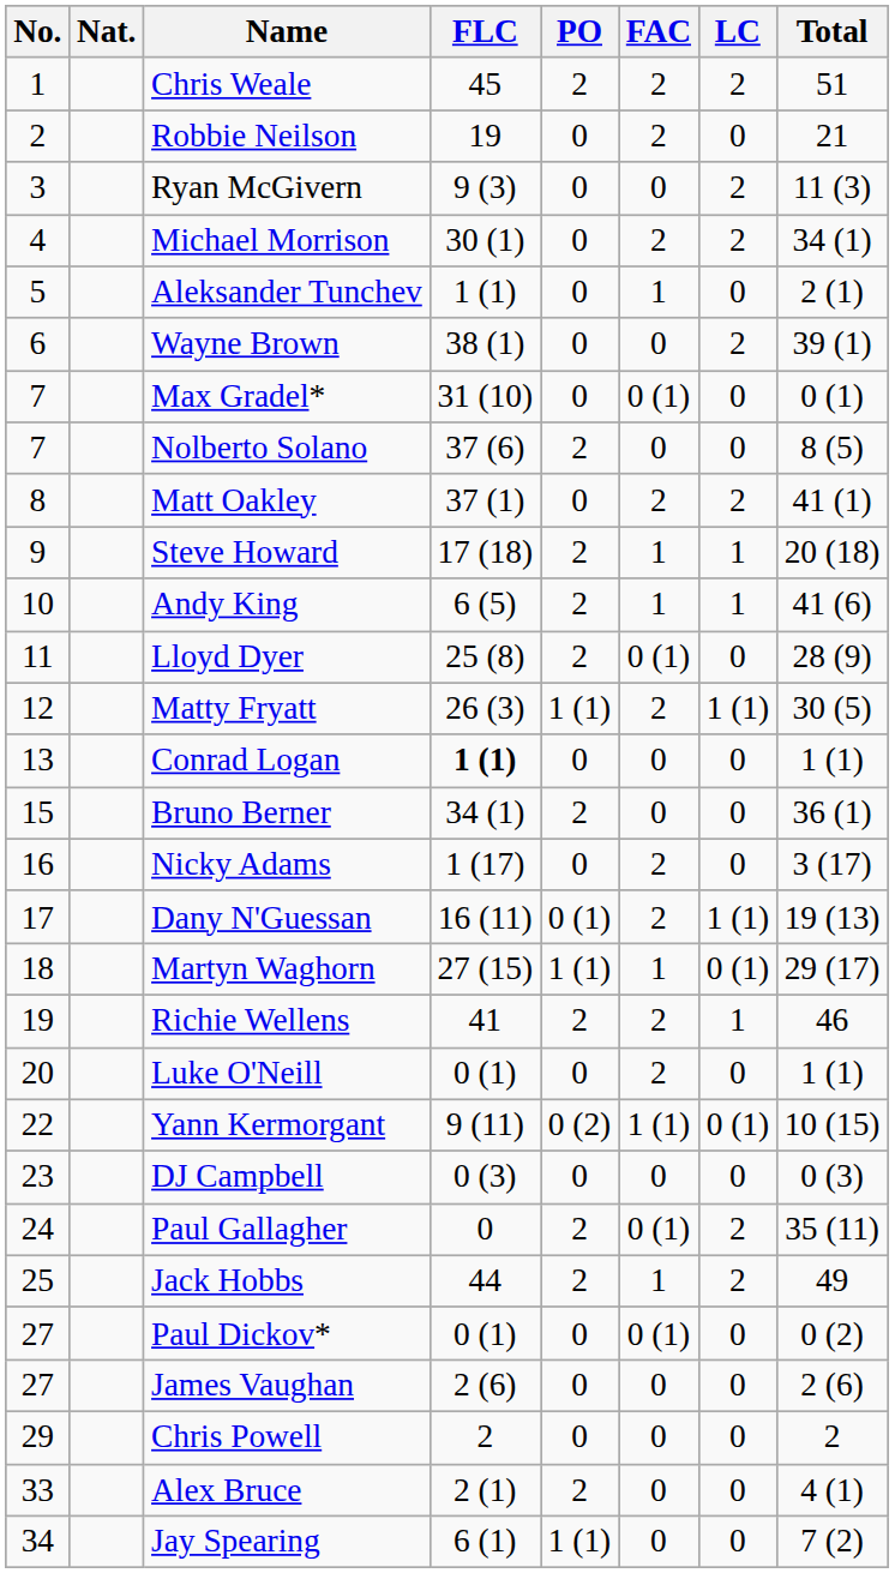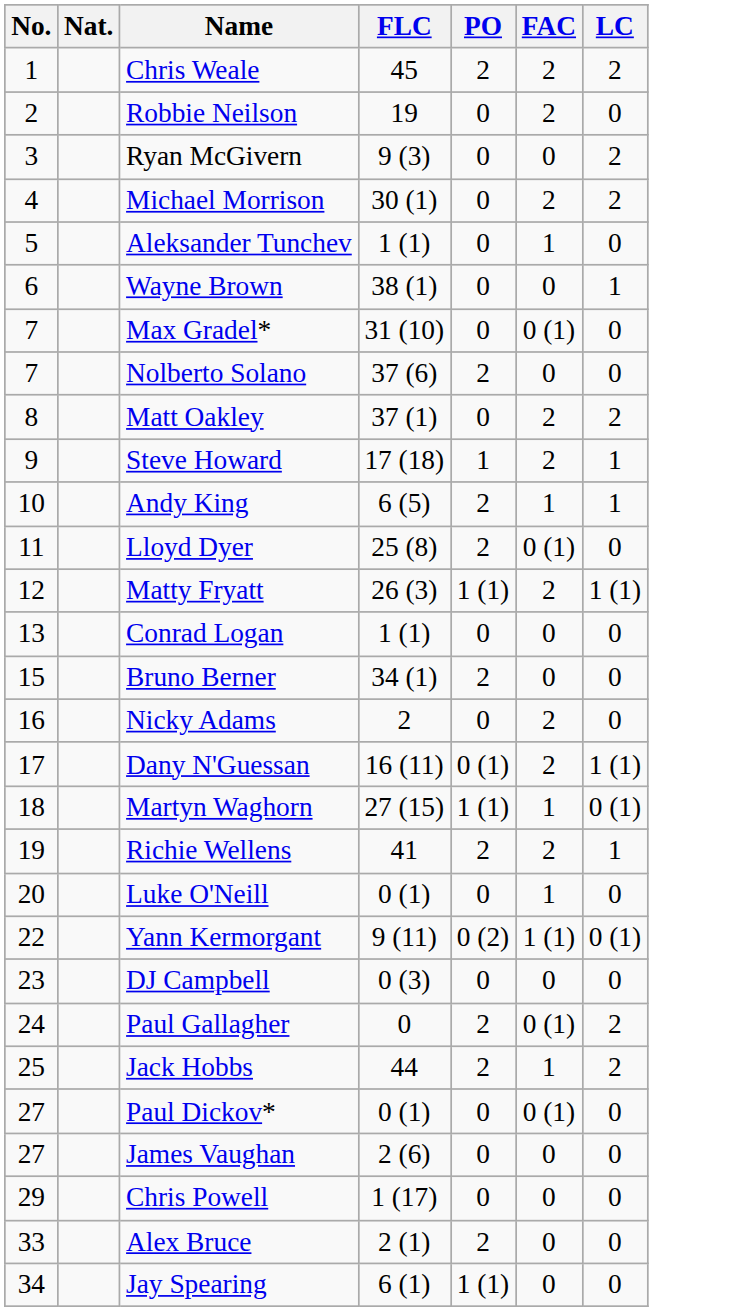- column: Total | 51 | 21 | 11 (3) | 34 (1) | 2 (1) | 39 (1) | 0 (1) | 8 (5) | 41 (1) | 20 (18) | 41 (6) | 28 (9) | 30 (5) | 1 (1) | 36 (1) | 3 (17) | 19 (13) | 29 (17) | 46 | 1 (1) | 10 (15) | 0 (3) | 35 (11) | 49 | 0 (2) | 2 (6) | 2 | 4 (1) | 7 (2)
Wayne Brown | LC: 2 -> 1
Steve Howard | PO: 2 -> 1
Steve Howard | FAC: 1 -> 2
Conrad Logan | FLC: bold -> normal
Nicky Adams | FLC: 1 (17) -> 2
Luke O'Neill | FAC: 2 -> 1
Chris Powell | FLC: 2 -> 1 (17)
